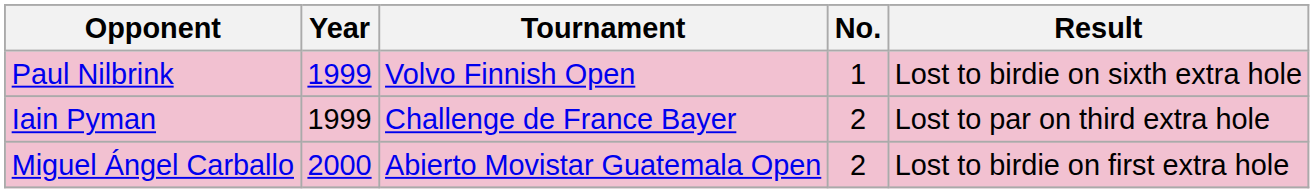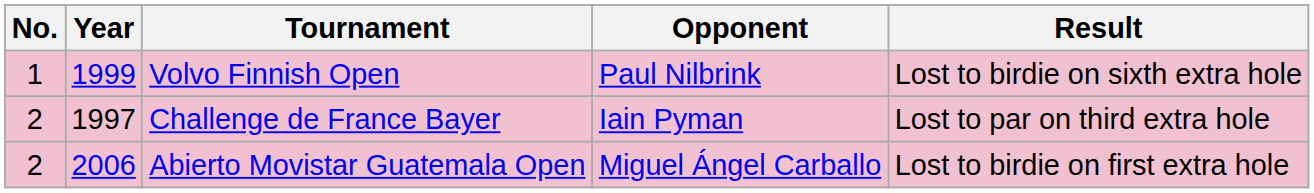columns swapped: No. <-> Opponent
Challenge de France Bayer | Year: 1999 -> 1997
Abierto Movistar Guatemala Open | Year: 2000 -> 2006
